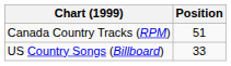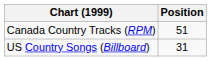US Country Songs (Billboard) | Position: 33 -> 31
